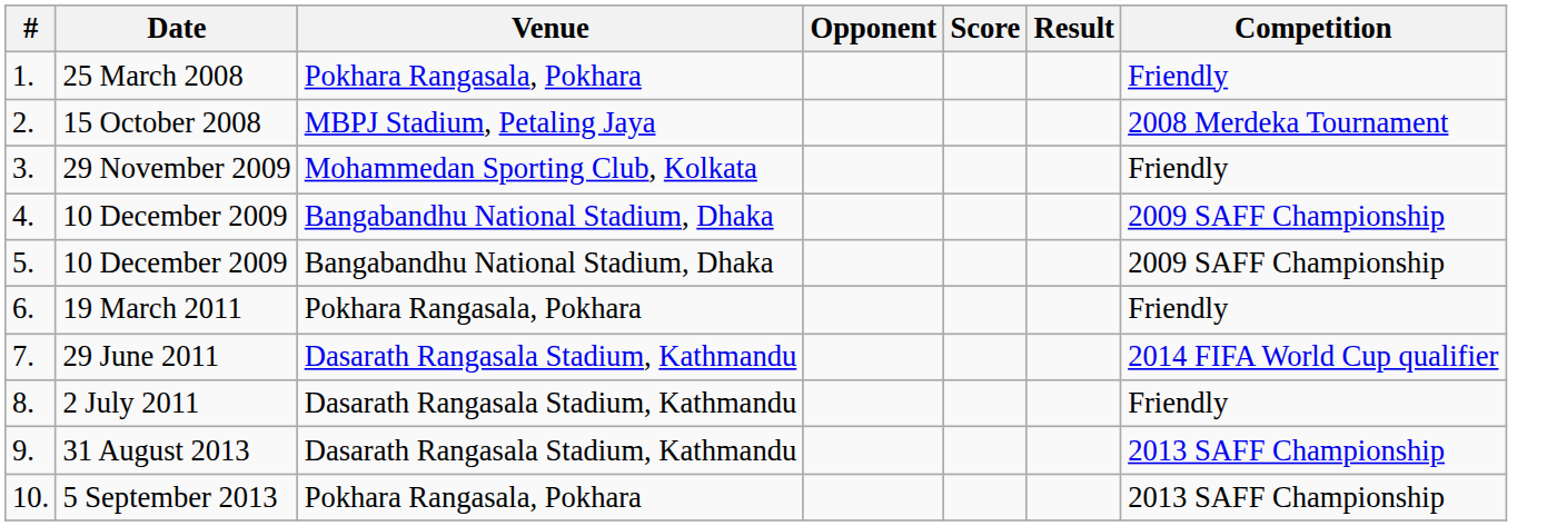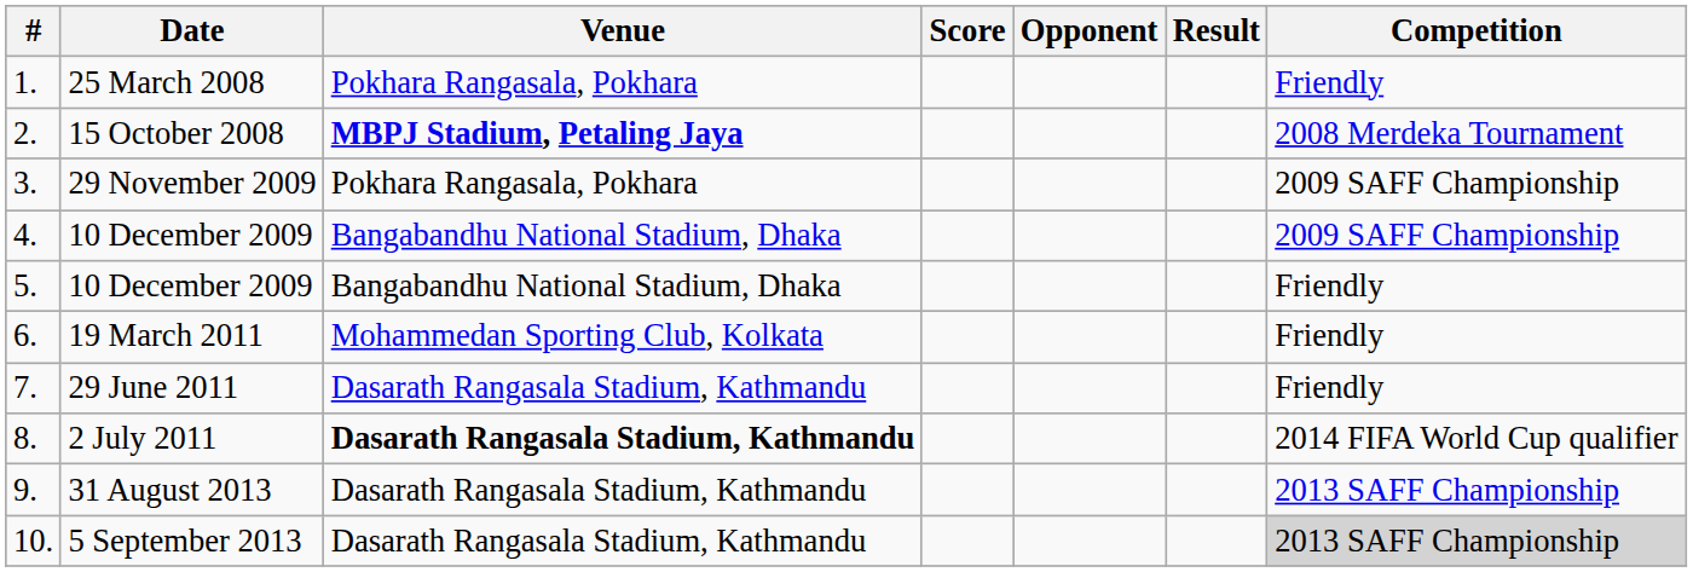columns swapped: Opponent <-> Score
15 October 2008 | Venue: normal -> bold
29 November 2009 | Venue: Mohammedan Sporting Club, Kolkata -> Pokhara Rangasala, Pokhara
29 November 2009 | Competition: Friendly -> 2009 SAFF Championship
5. / 10 December 2009 | Competition: 2009 SAFF Championship -> Friendly
19 March 2011 | Venue: Pokhara Rangasala, Pokhara -> Mohammedan Sporting Club, Kolkata
29 June 2011 | Competition: 2014 FIFA World Cup qualifier -> Friendly
2 July 2011 | Venue: normal -> bold
2 July 2011 | Competition: Friendly -> 2014 FIFA World Cup qualifier
5 September 2013 | Venue: Pokhara Rangasala, Pokhara -> Dasarath Rangasala Stadium, Kathmandu
5 September 2013 | Competition: no background -> lightgrey background
